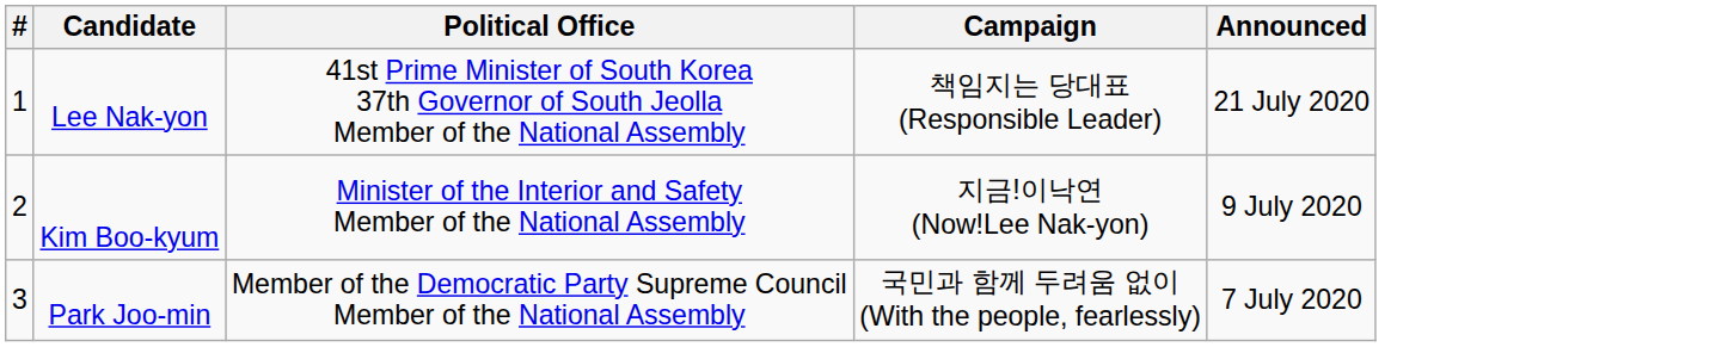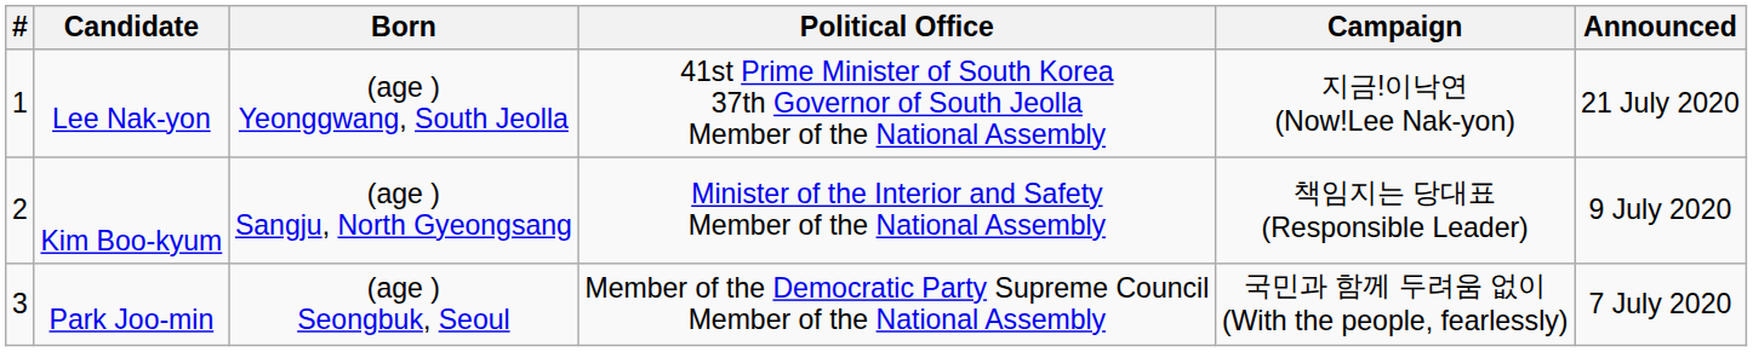+ column: Born | (age ) Yeonggwang, South Jeolla | (age ) Sangju, North Gyeongsang | (age ) Seongbuk, Seoul
Lee Nak-yon | Campaign: 책임지는 당대표 (Responsible Leader) -> 지금!이낙연 (Now!Lee Nak-yon)
Kim Boo-kyum | Campaign: 지금!이낙연 (Now!Lee Nak-yon) -> 책임지는 당대표 (Responsible Leader)
